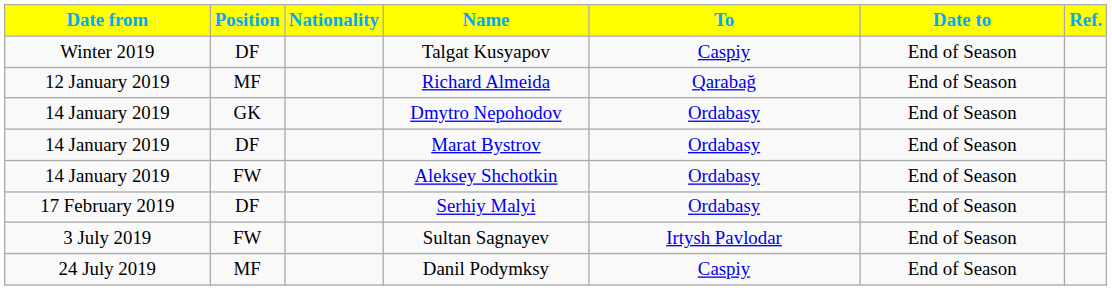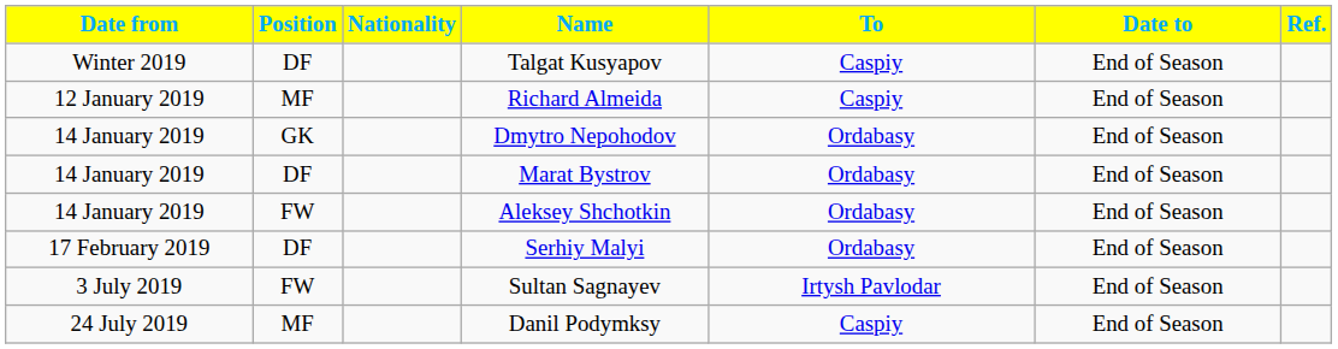Richard Almeida | To: Qarabağ -> Caspiy
